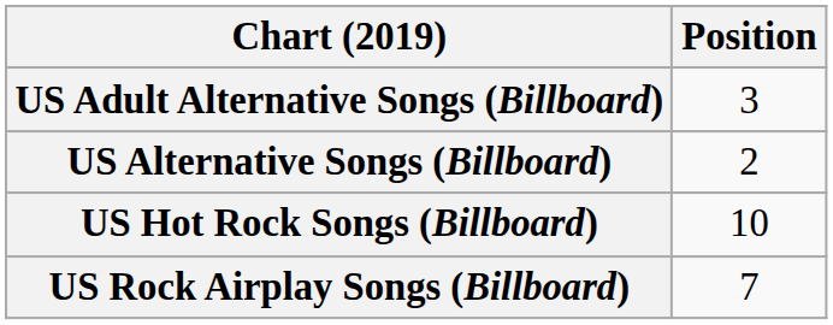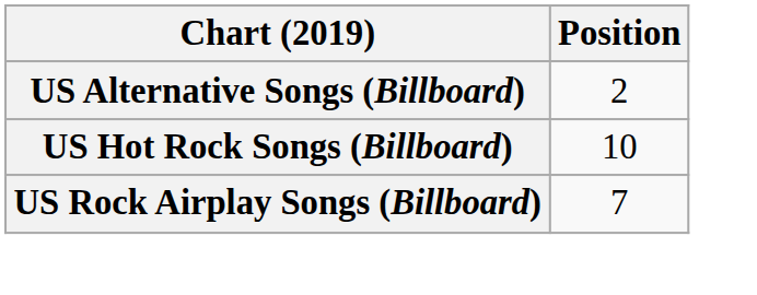- row: US Adult Alternative Songs (Billboard) | 3
